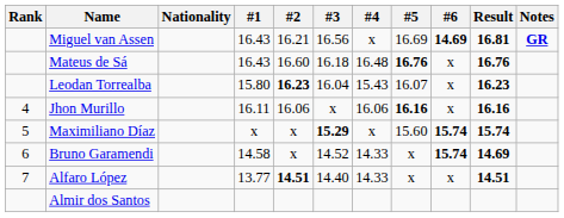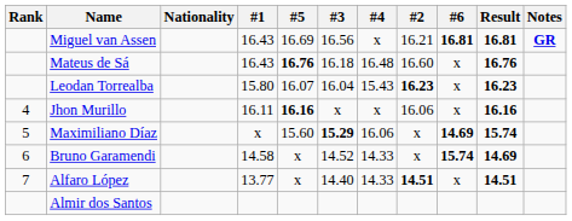columns swapped: #2 <-> #5
Miguel van Assen | #6: 14.69 -> 16.81
Jhon Murillo | #4: 16.06 -> x
Maximiliano Díaz | #4: x -> 16.06
Maximiliano Díaz | #6: 15.74 -> 14.69
